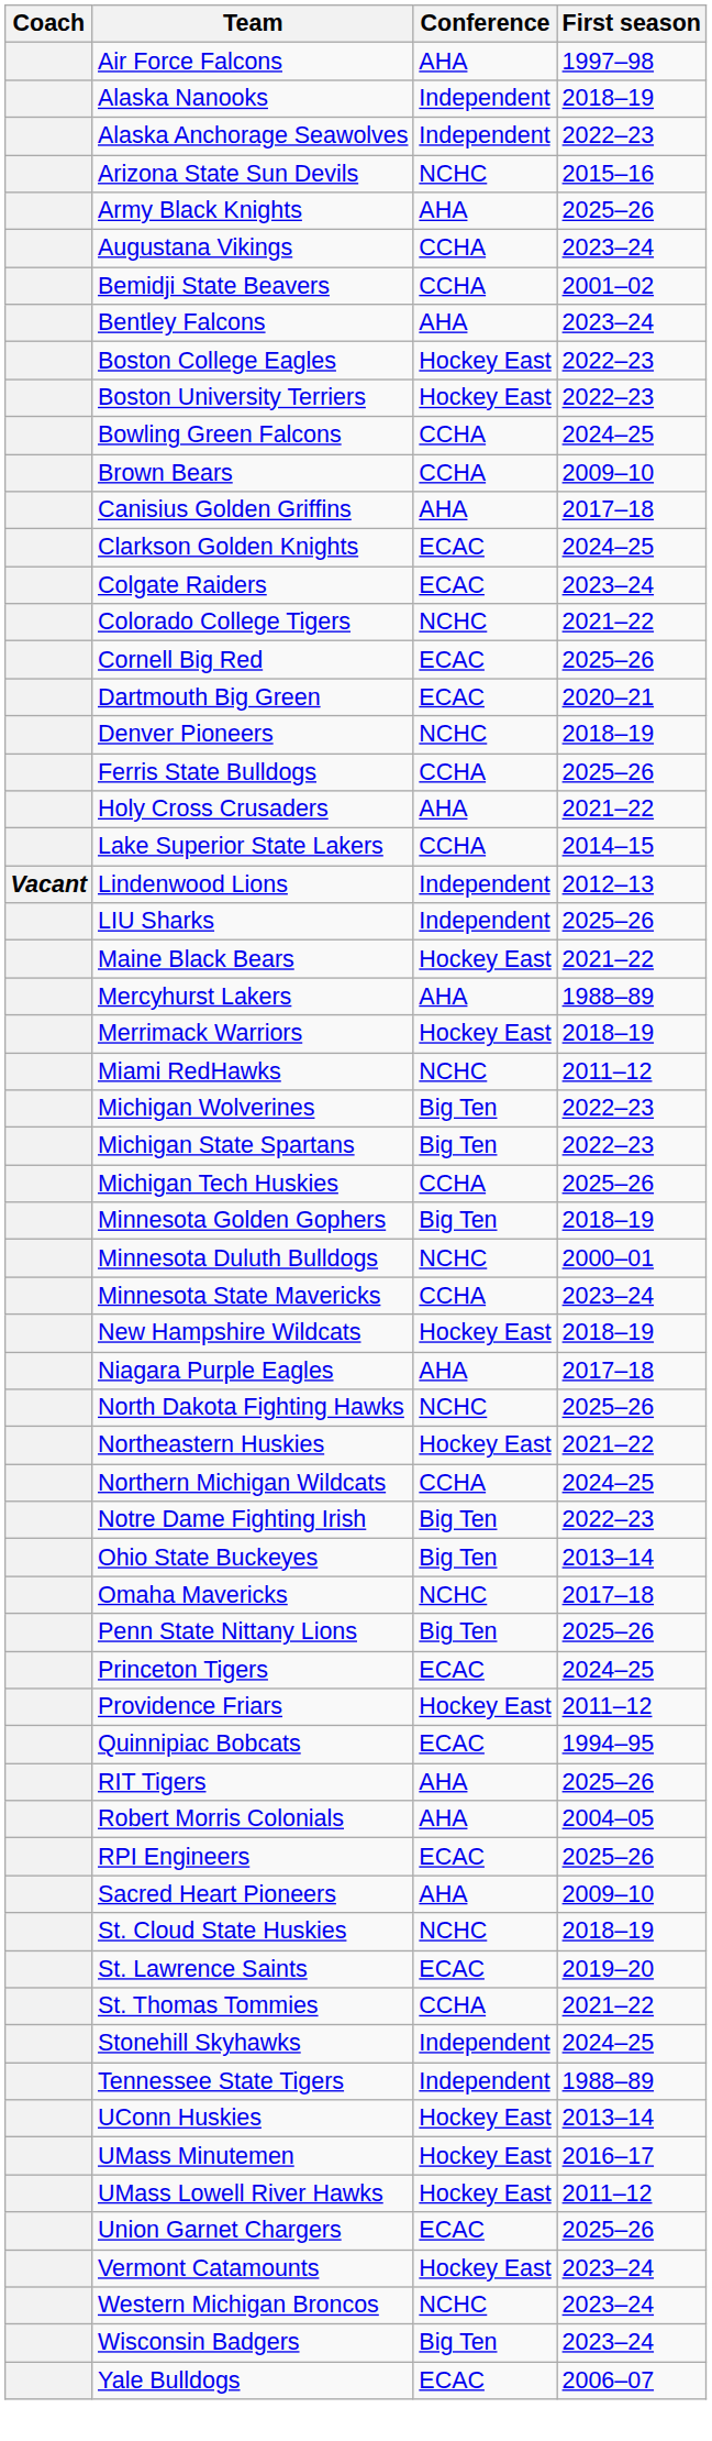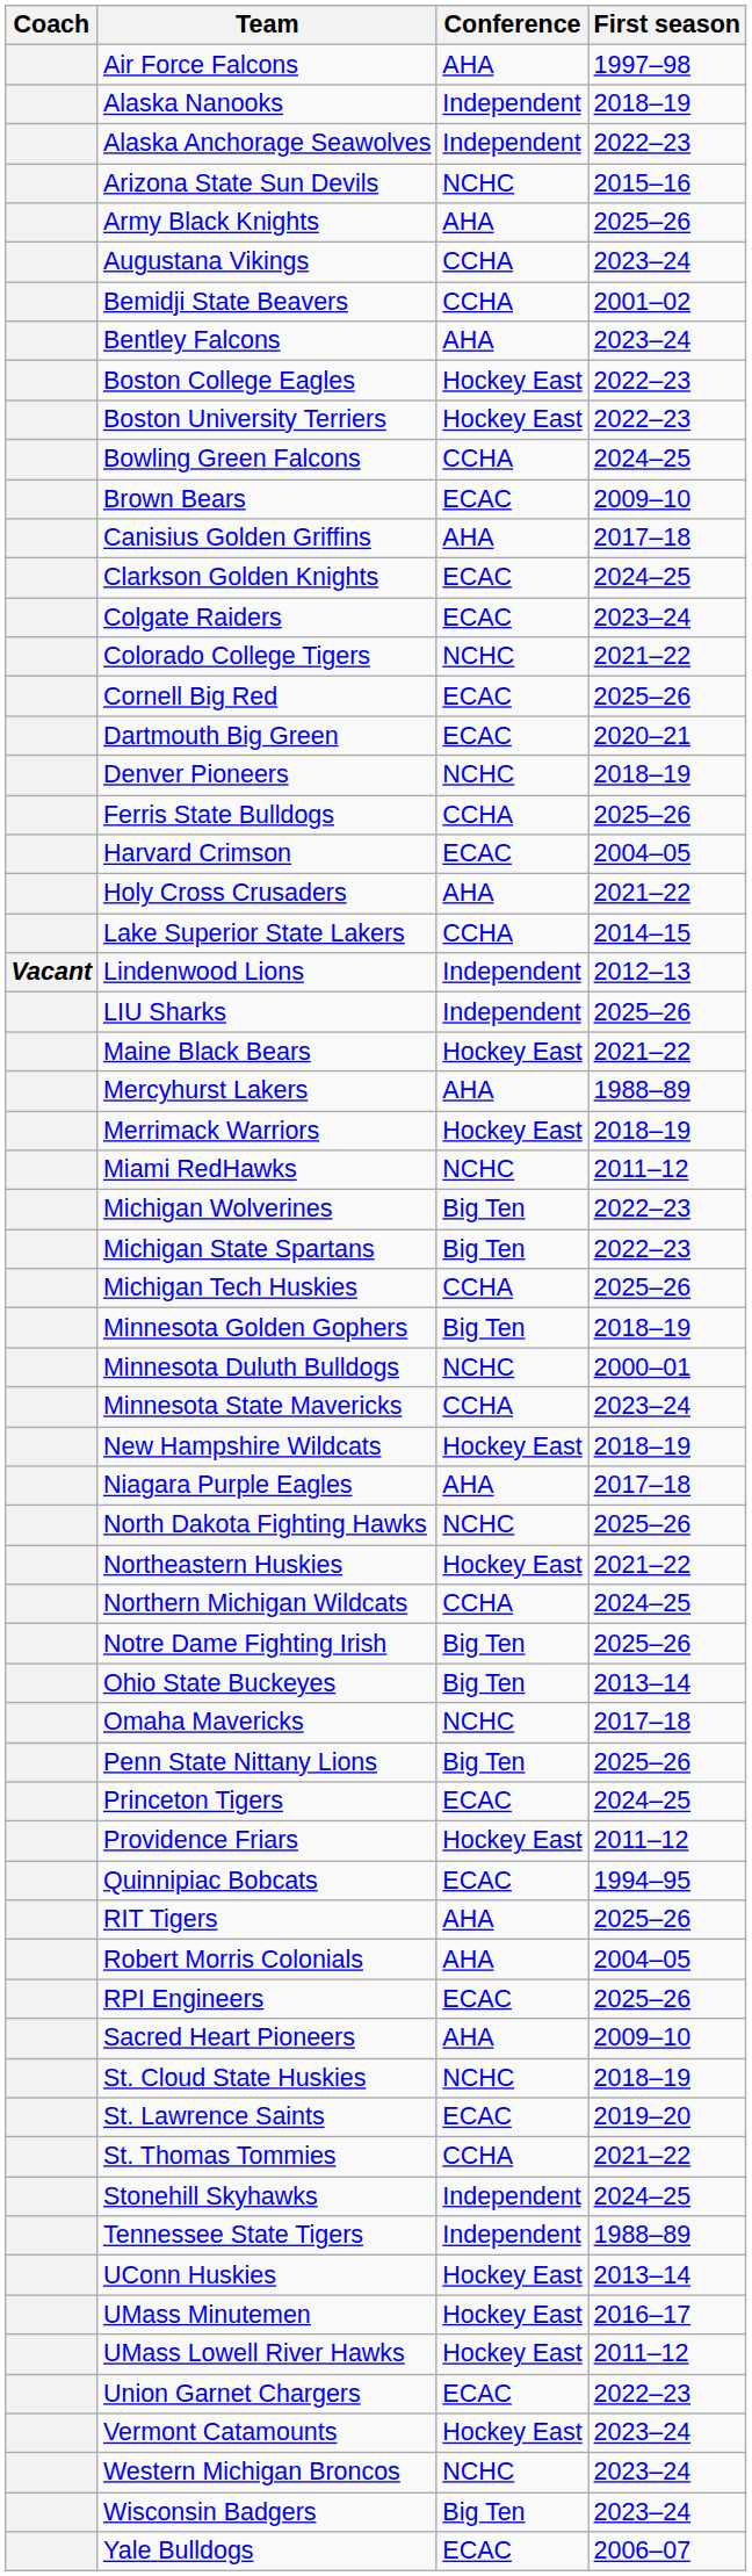Brown Bears | Conference: CCHA -> ECAC
+ row: Harvard Crimson | ECAC | 2004–05
Notre Dame Fighting Irish | First season: 2022–23 -> 2025–26
Union Garnet Chargers | First season: 2025–26 -> 2022–23
